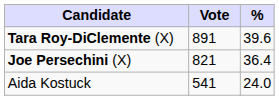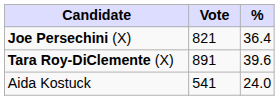rows swapped: Tara Roy-DiClemente (X) <-> Joe Persechini (X)
